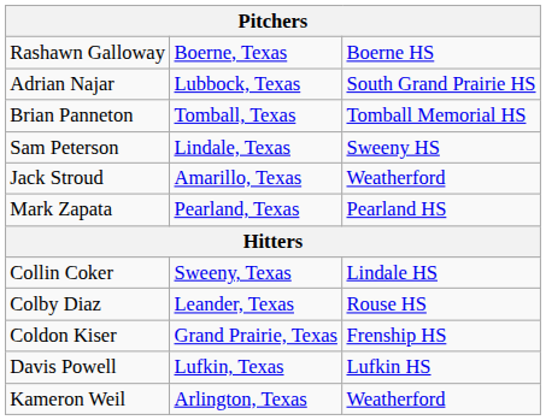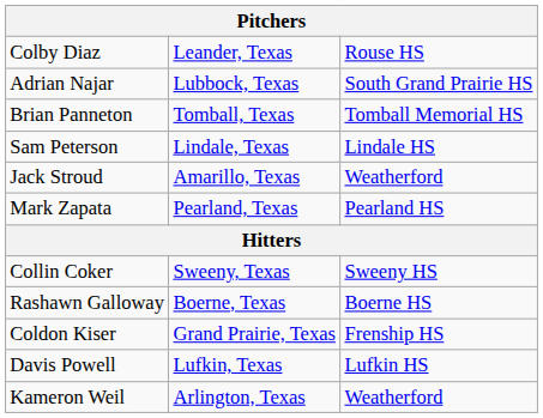rows swapped: Colby Diaz <-> Rashawn Galloway
Sam Peterson | column 3: Sweeny HS -> Lindale HS
Collin Coker | column 3: Lindale HS -> Sweeny HS
